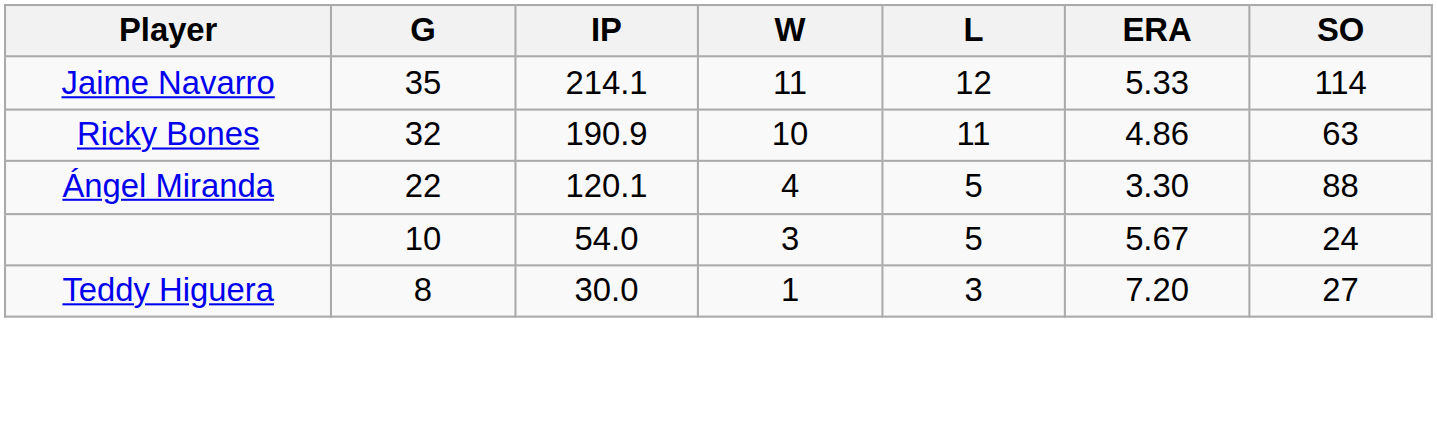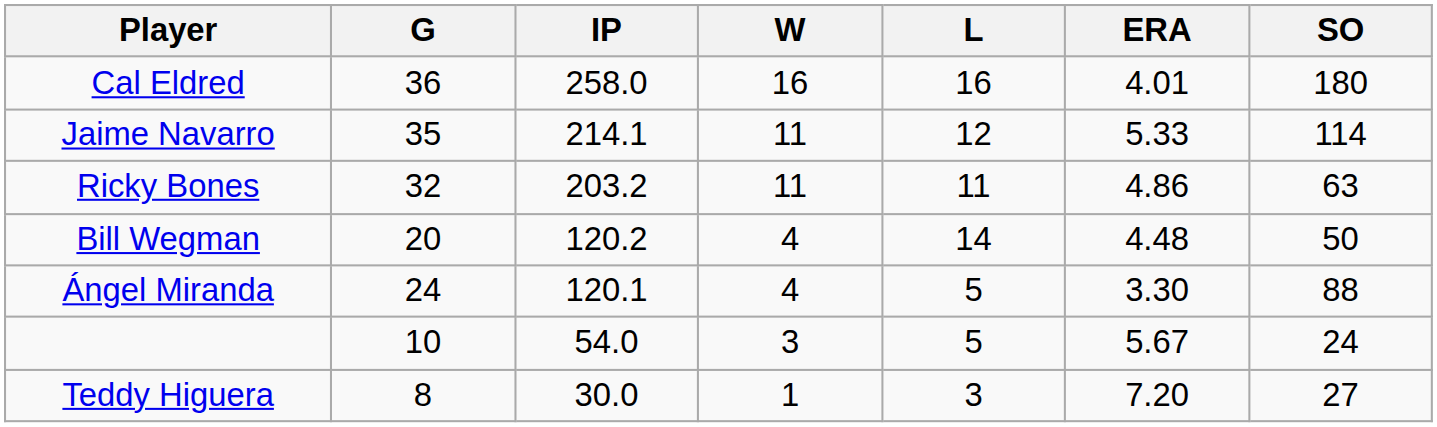+ row: Cal Eldred | 36 | 258.0 | 16 | 16 | 4.01 | 180
Ricky Bones | IP: 190.9 -> 203.2
Ricky Bones | W: 10 -> 11
+ row: Bill Wegman | 20 | 120.2 | 4 | 14 | 4.48 | 50
Ángel Miranda | G: 22 -> 24
